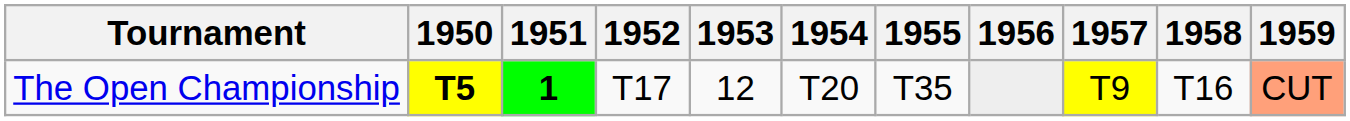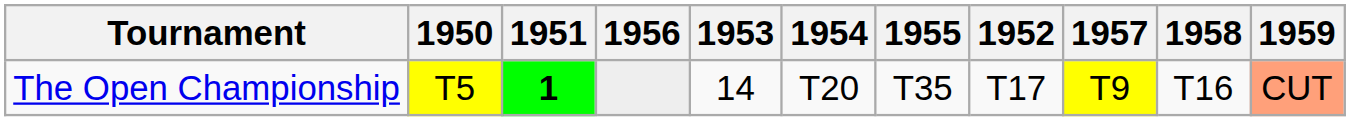columns swapped: 1952 <-> 1956
The Open Championship | 1950: bold -> normal
The Open Championship | 1953: 12 -> 14
